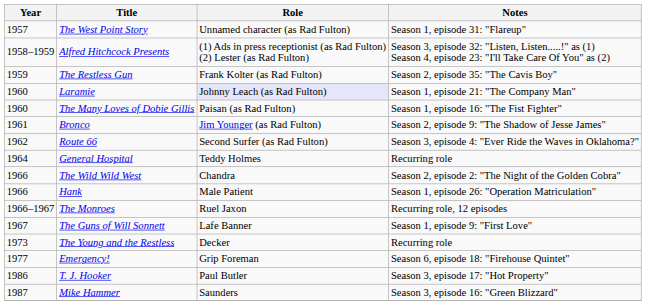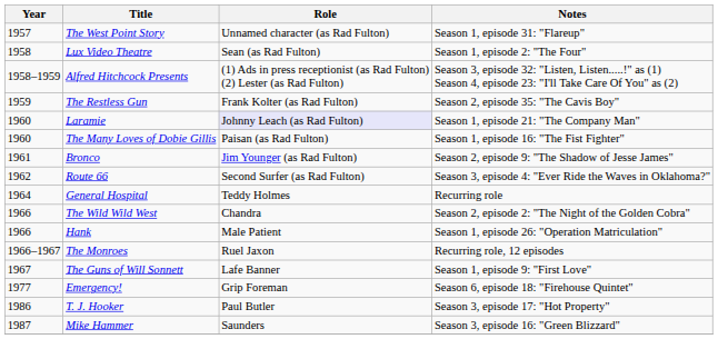+ row: 1958 | Lux Video Theatre | Sean (as Rad Fulton) | Season 1, episode 2: "The Four"
- row: 1973 | The Young and the Restless | Decker | Recurring role
